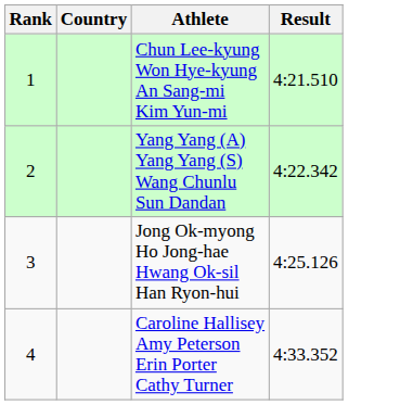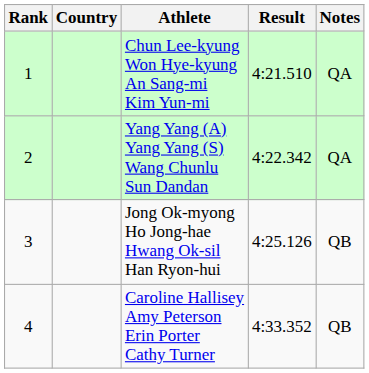+ column: Notes | QA | QA | QB | QB
